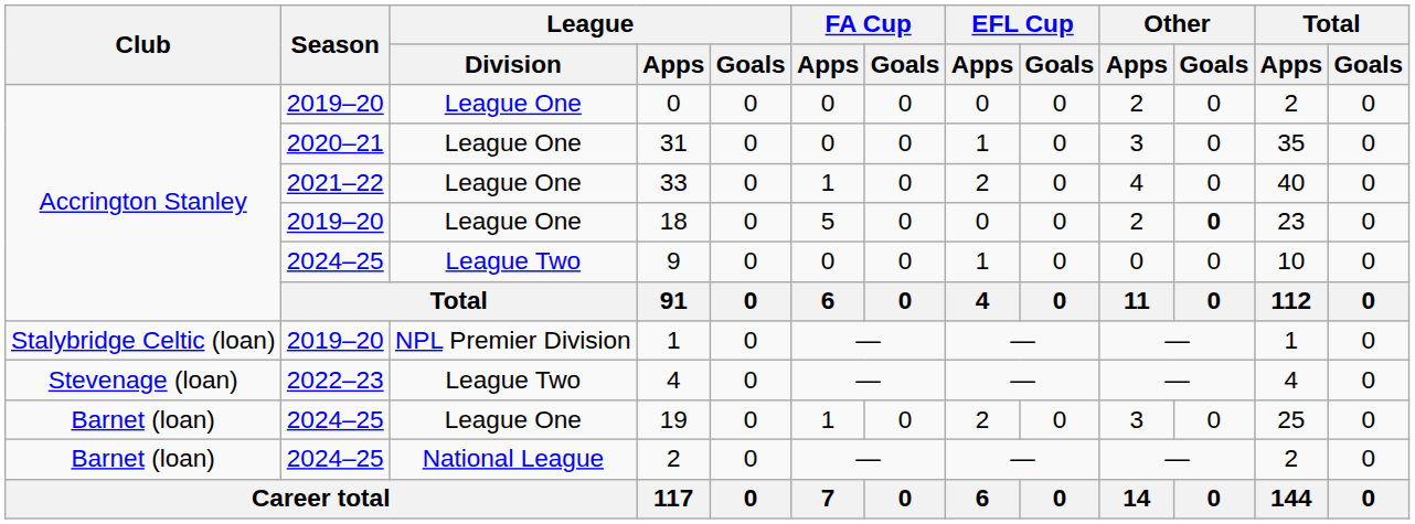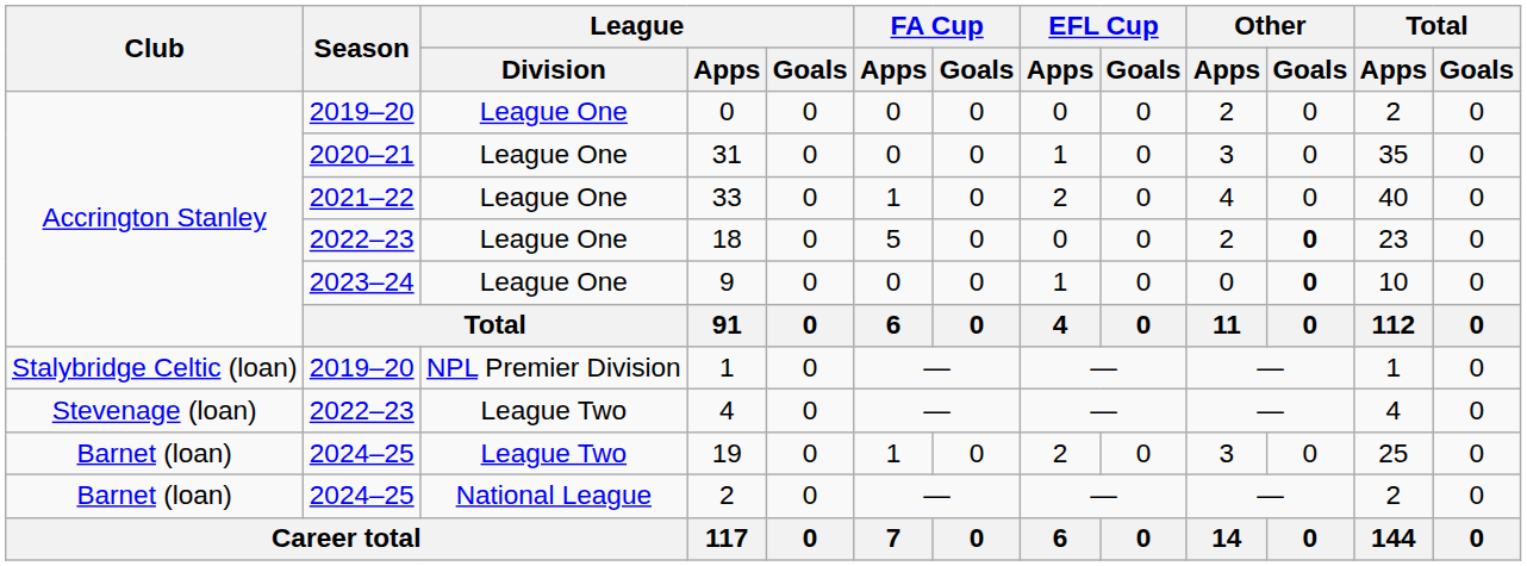18 | Season: 2019–20 -> 2022–23
9 | Season: 2024–25 -> 2023–24
9 | League / Division: League Two -> League One
9 | Other / Goals: normal -> bold
19 | League / Division: League One -> League Two
